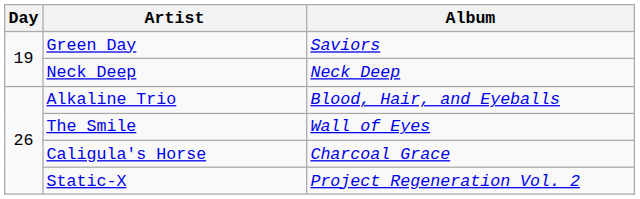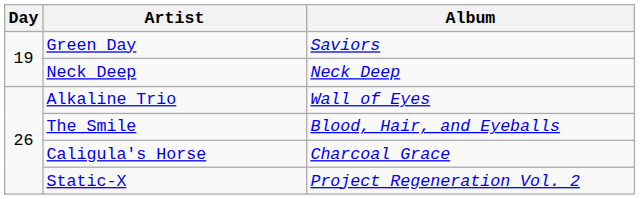Alkaline Trio | Album: Blood, Hair, and Eyeballs -> Wall of Eyes
The Smile | Album: Wall of Eyes -> Blood, Hair, and Eyeballs
